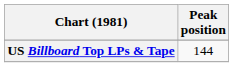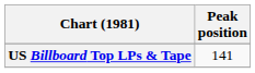US Billboard Top LPs & Tape | Peak position: 144 -> 141
